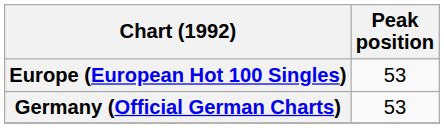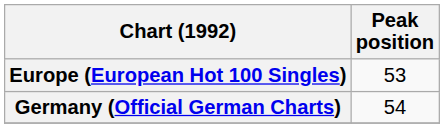Germany (Official German Charts) | Peak position: 53 -> 54
